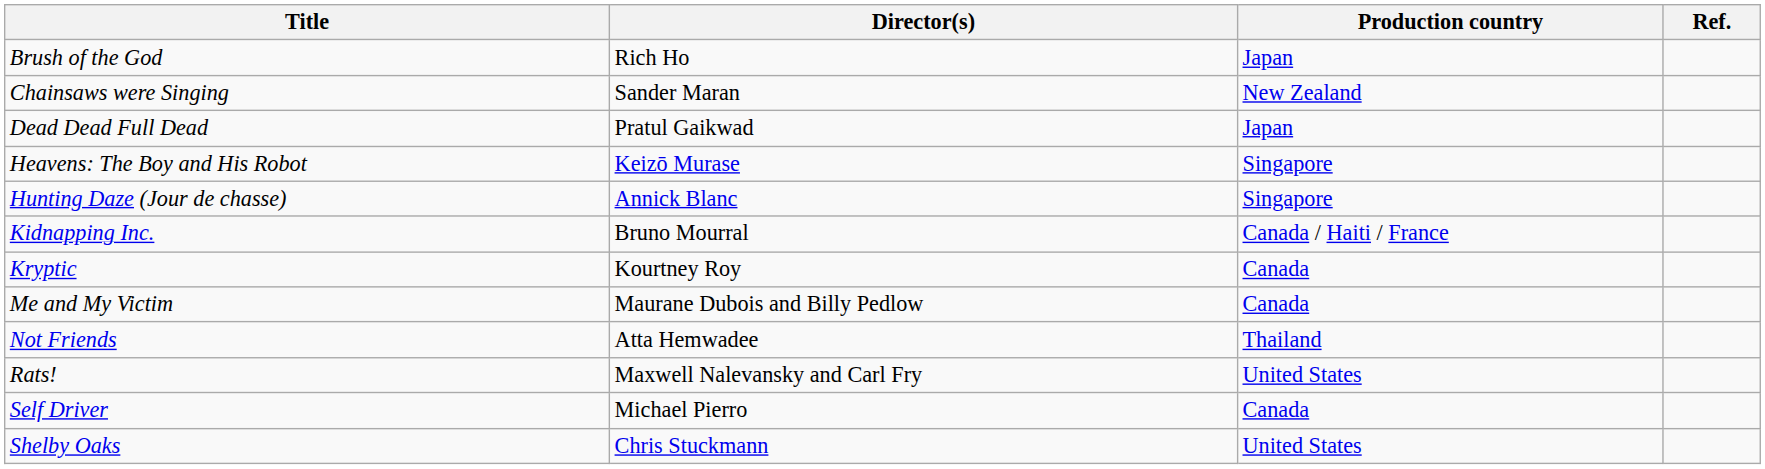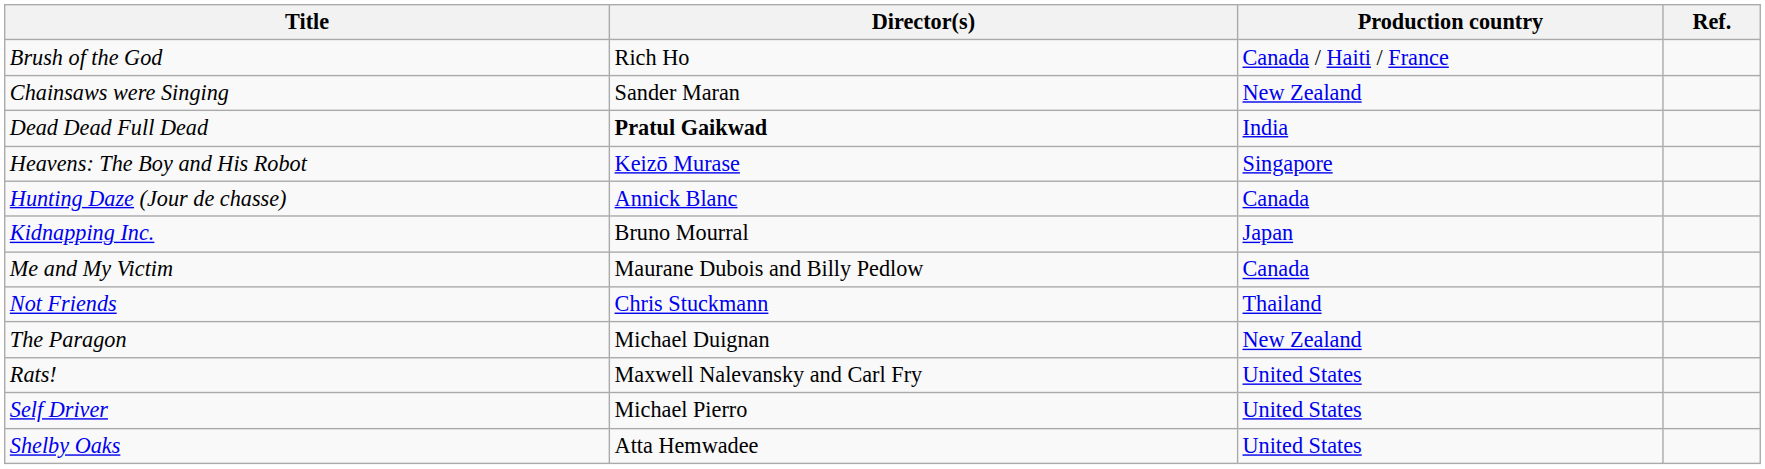Brush of the God | Production country: Japan -> Canada / Haiti / France
Dead Dead Full Dead | Director(s): normal -> bold
Dead Dead Full Dead | Production country: Japan -> India
Hunting Daze (Jour de chasse) | Production country: Singapore -> Canada
Kidnapping Inc. | Production country: Canada / Haiti / France -> Japan
- row: Kryptic | Kourtney Roy | Canada
Not Friends | Director(s): Atta Hemwadee -> Chris Stuckmann
+ row: The Paragon | Michael Duignan | New Zealand
Self Driver | Production country: Canada -> United States
Shelby Oaks | Director(s): Chris Stuckmann -> Atta Hemwadee
